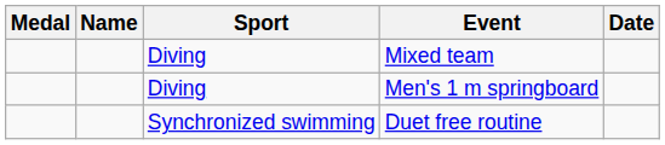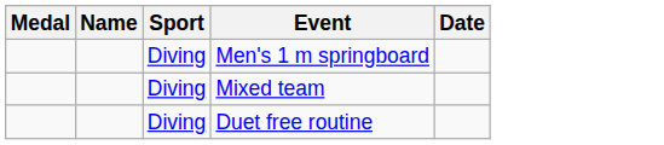rows swapped: Men's 1 m springboard <-> Mixed team
Duet free routine | Sport: Synchronized swimming -> Diving
